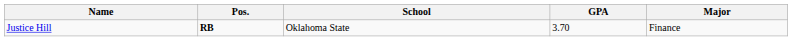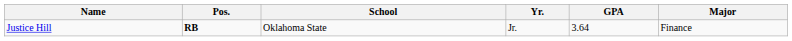+ column: Yr. | Jr.
Justice Hill | GPA: 3.70 -> 3.64
